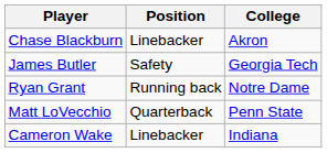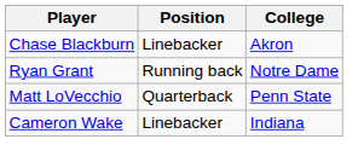- row: James Butler | Safety | Georgia Tech
